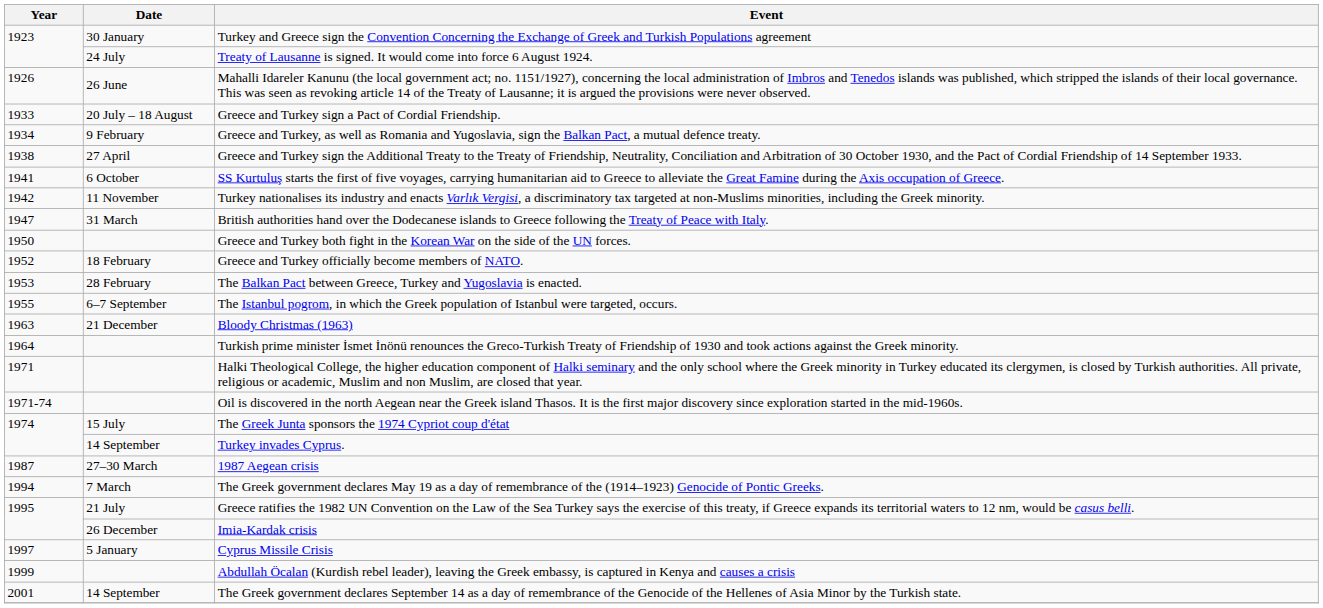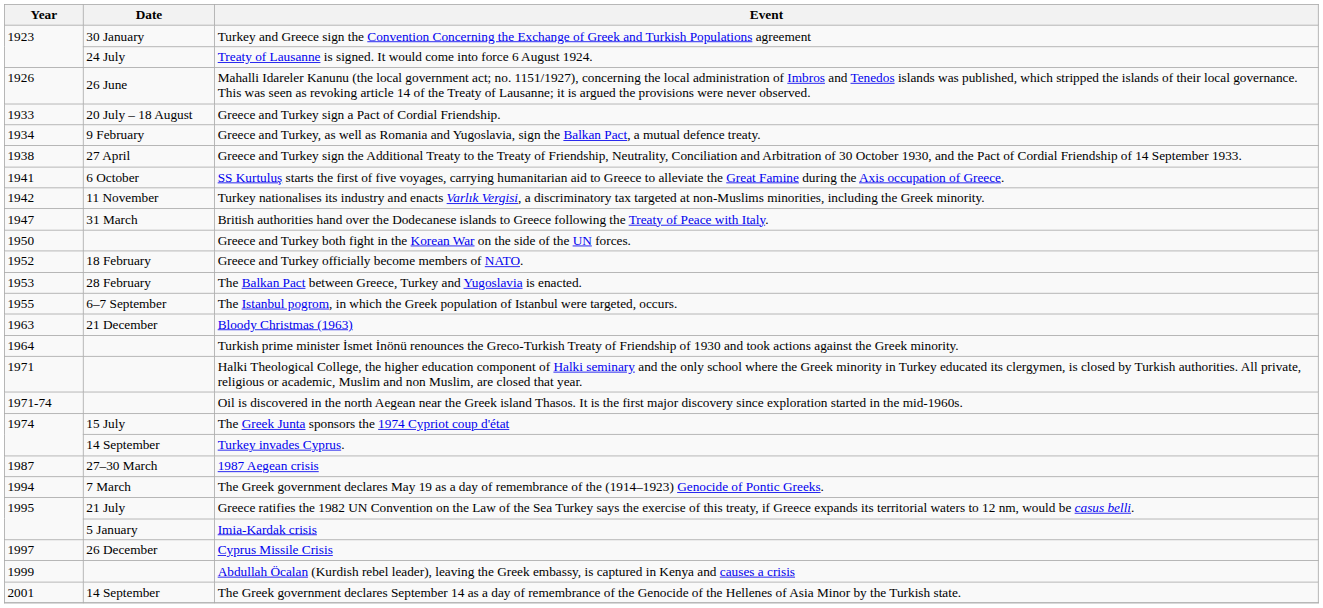Imia-Kardak crisis | Date: 26 December -> 5 January
Cyprus Missile Crisis | Date: 5 January -> 26 December
